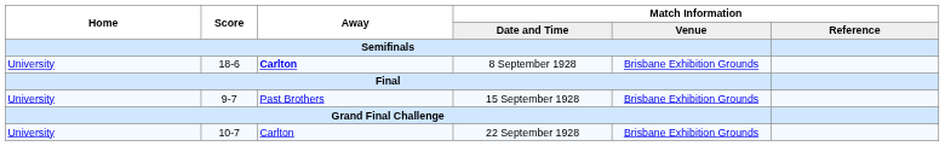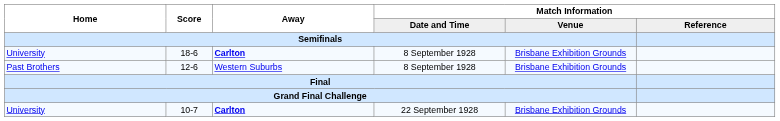+ row: Past Brothers | 12-6 | Western Suburbs | 8 September 1928 | Brisbane Exhibition Grounds
- row: University | 9-7 | Past Brothers | 15 September 1928 | Brisbane Exhibition Grounds
10-7 | Away: normal -> bold
